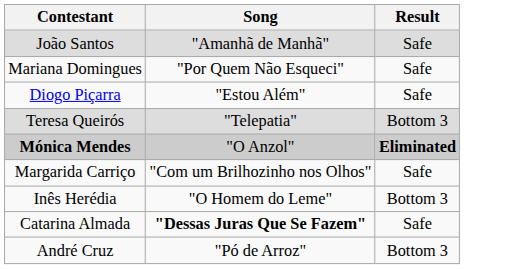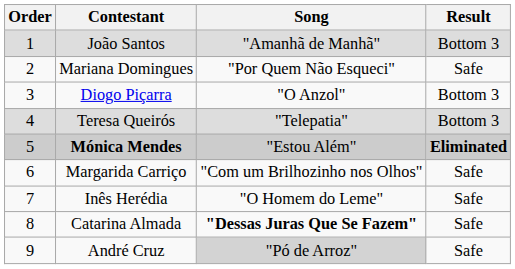+ column: Order | 1 | 2 | 3 | 4 | 5 | 6 | 7 | 8 | 9
João Santos | Result: Safe -> Bottom 3
Diogo Piçarra | Song: "Estou Além" -> "O Anzol"
Diogo Piçarra | Result: Safe -> Bottom 3
Mónica Mendes | Song: "O Anzol" -> "Estou Além"
Inês Herédia | Result: Bottom 3 -> Safe
André Cruz | Song: no background -> lightgrey background
André Cruz | Result: Bottom 3 -> Safe
